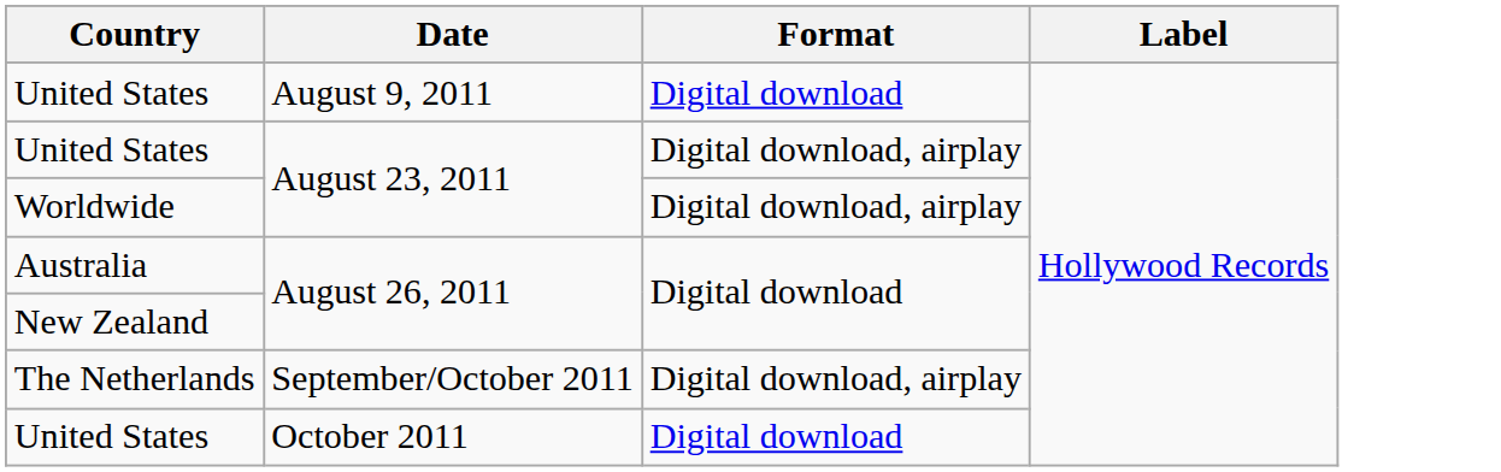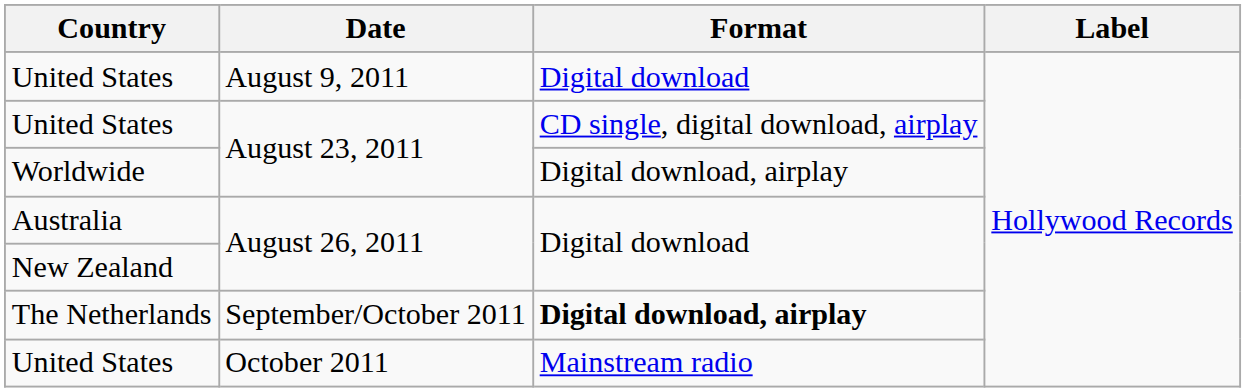United States / August 23, 2011 | Format: Digital download, airplay -> CD single, digital download, airplay
The Netherlands | Format: normal -> bold
United States / October 2011 | Format: Digital download -> Mainstream radio
